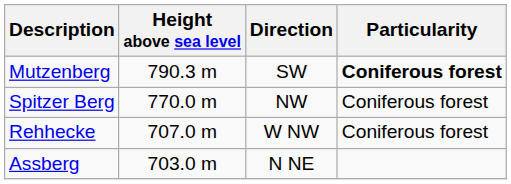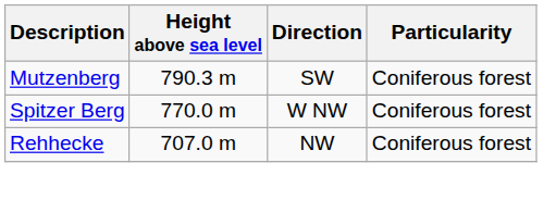Mutzenberg | Particularity: bold -> normal
Spitzer Berg | Direction: NW -> W NW
Rehhecke | Direction: W NW -> NW
- row: Assberg | 703.0 m | N NE
